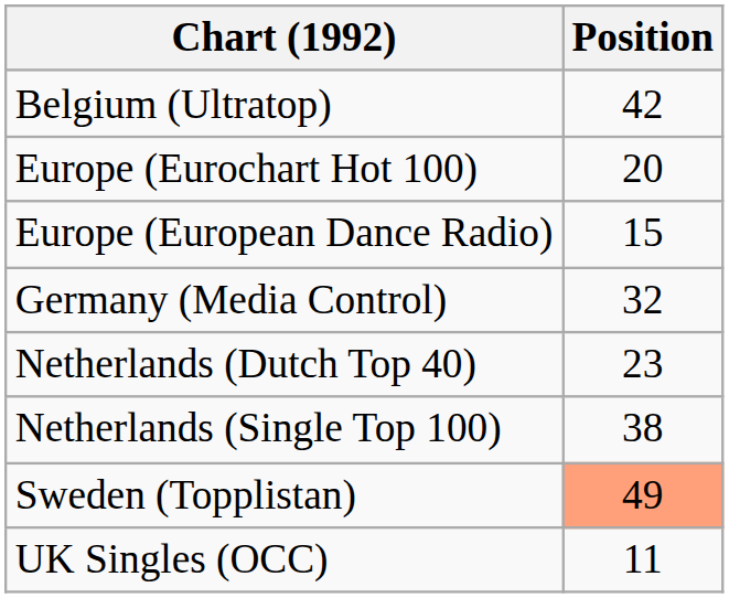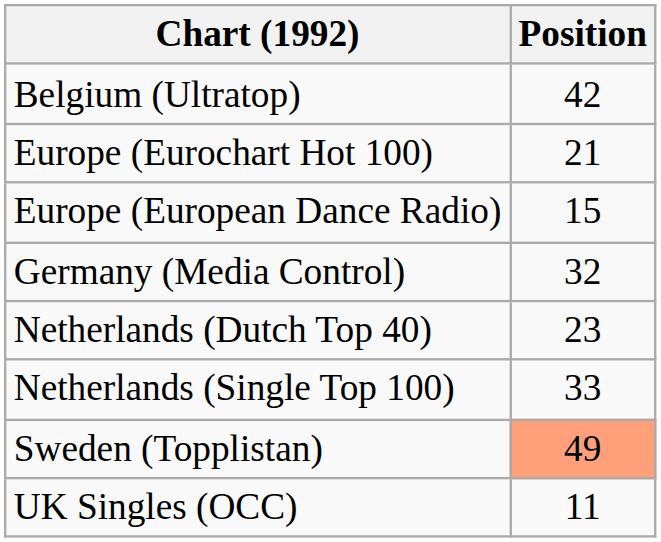Europe (Eurochart Hot 100) | Position: 20 -> 21
Netherlands (Single Top 100) | Position: 38 -> 33
